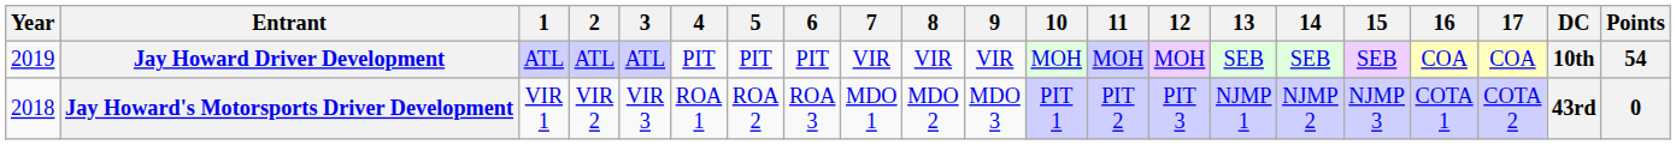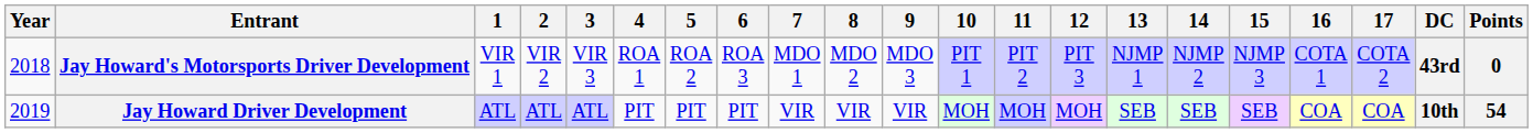rows swapped: Jay Howard's Motorsports Driver Development <-> Jay Howard Driver Development
